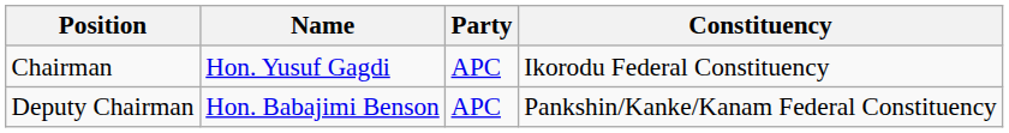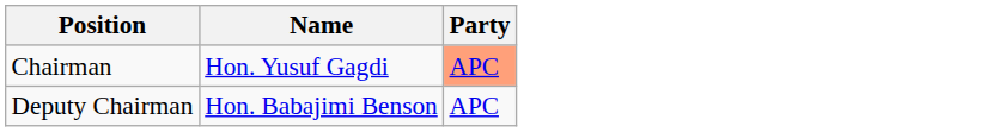- column: Constituency | Ikorodu Federal Constituency | Pankshin/Kanke/Kanam Federal Constituency
Chairman | Party: no background -> lightsalmon background
